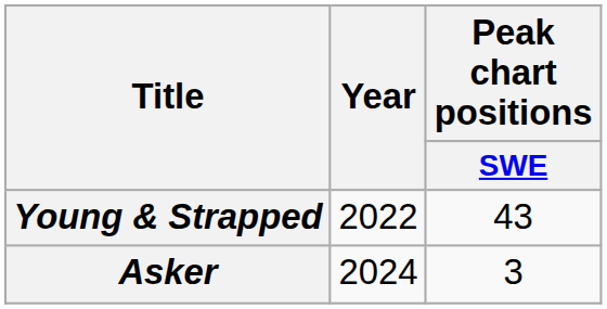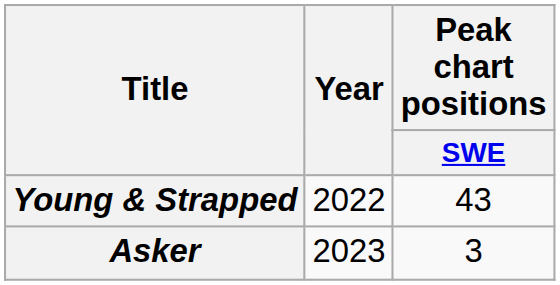Asker | Year: 2024 -> 2023
